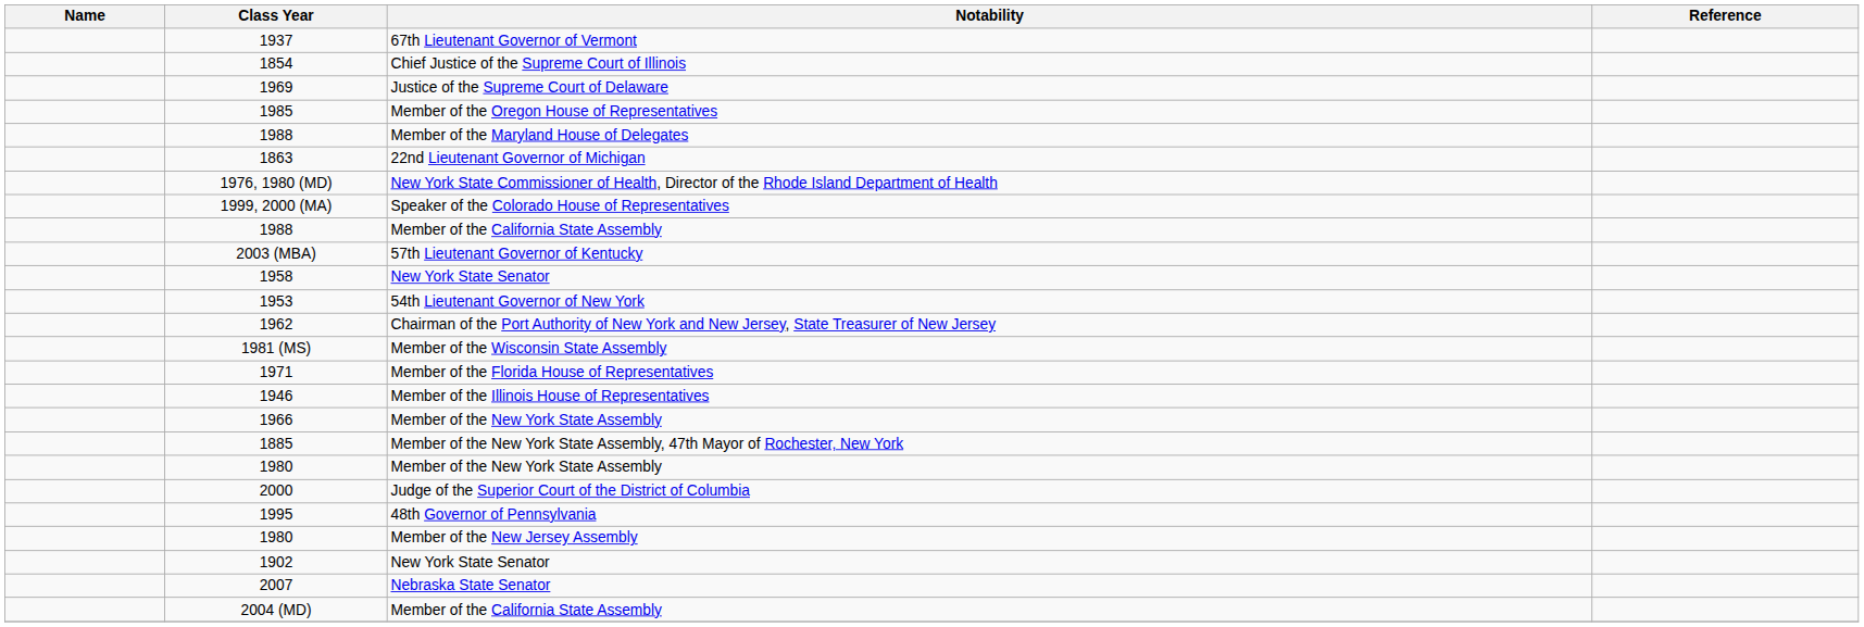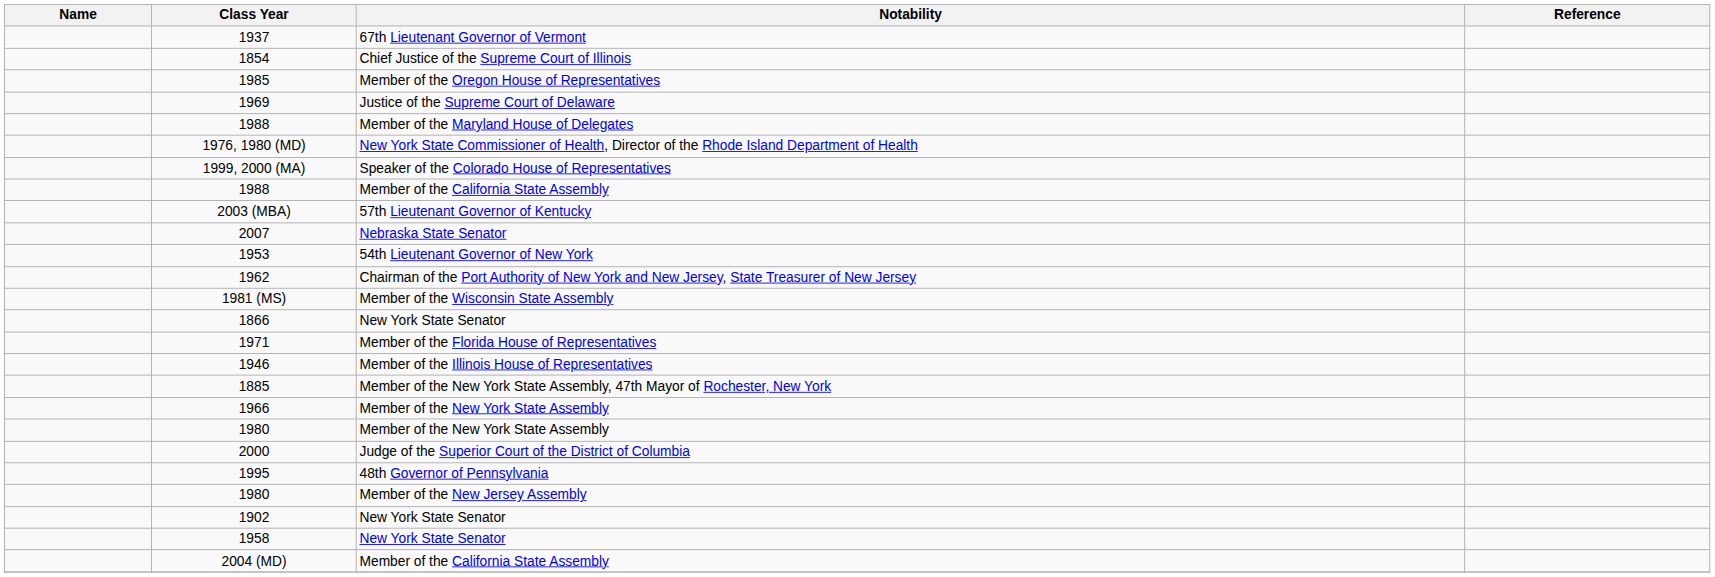rows swapped: 1969 <-> 1985
- row: 1863 | 22nd Lieutenant Governor of Michigan
rows swapped: 1958 <-> 2007
+ row: 1866 | New York State Senator
rows swapped: 1966 <-> 1885
